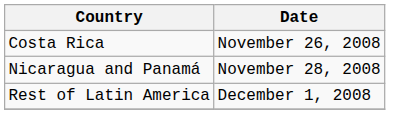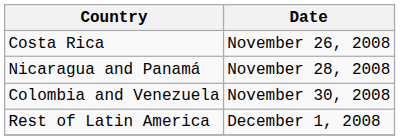+ row: Colombia and Venezuela | November 30, 2008
